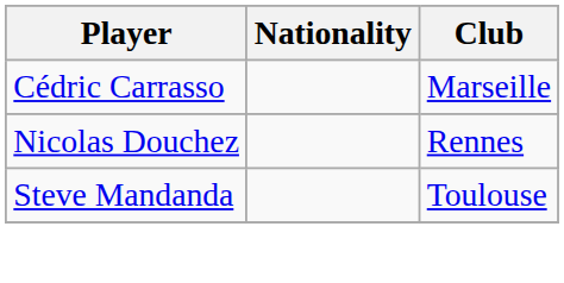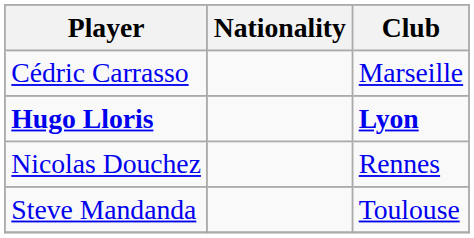+ row: Hugo Lloris | Lyon
